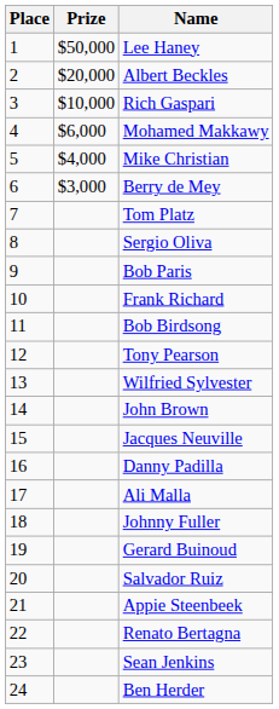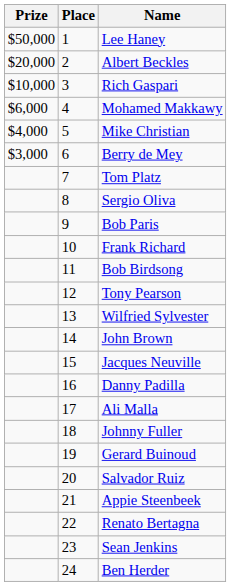columns swapped: Place <-> Prize
